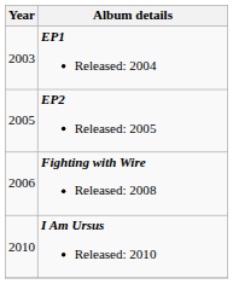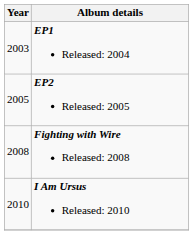Fighting with Wire Released: 2008 | Year: 2006 -> 2008
